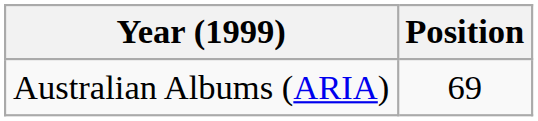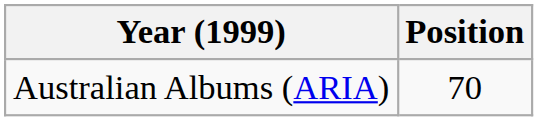Australian Albums (ARIA) | Position: 69 -> 70
